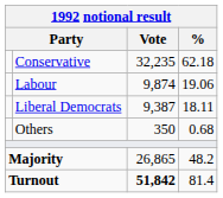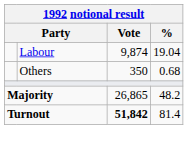- row: Conservative | 32,235 | 62.18
Labour | %: 19.06 -> 19.04
- row: Liberal Democrats | 9,387 | 18.11
